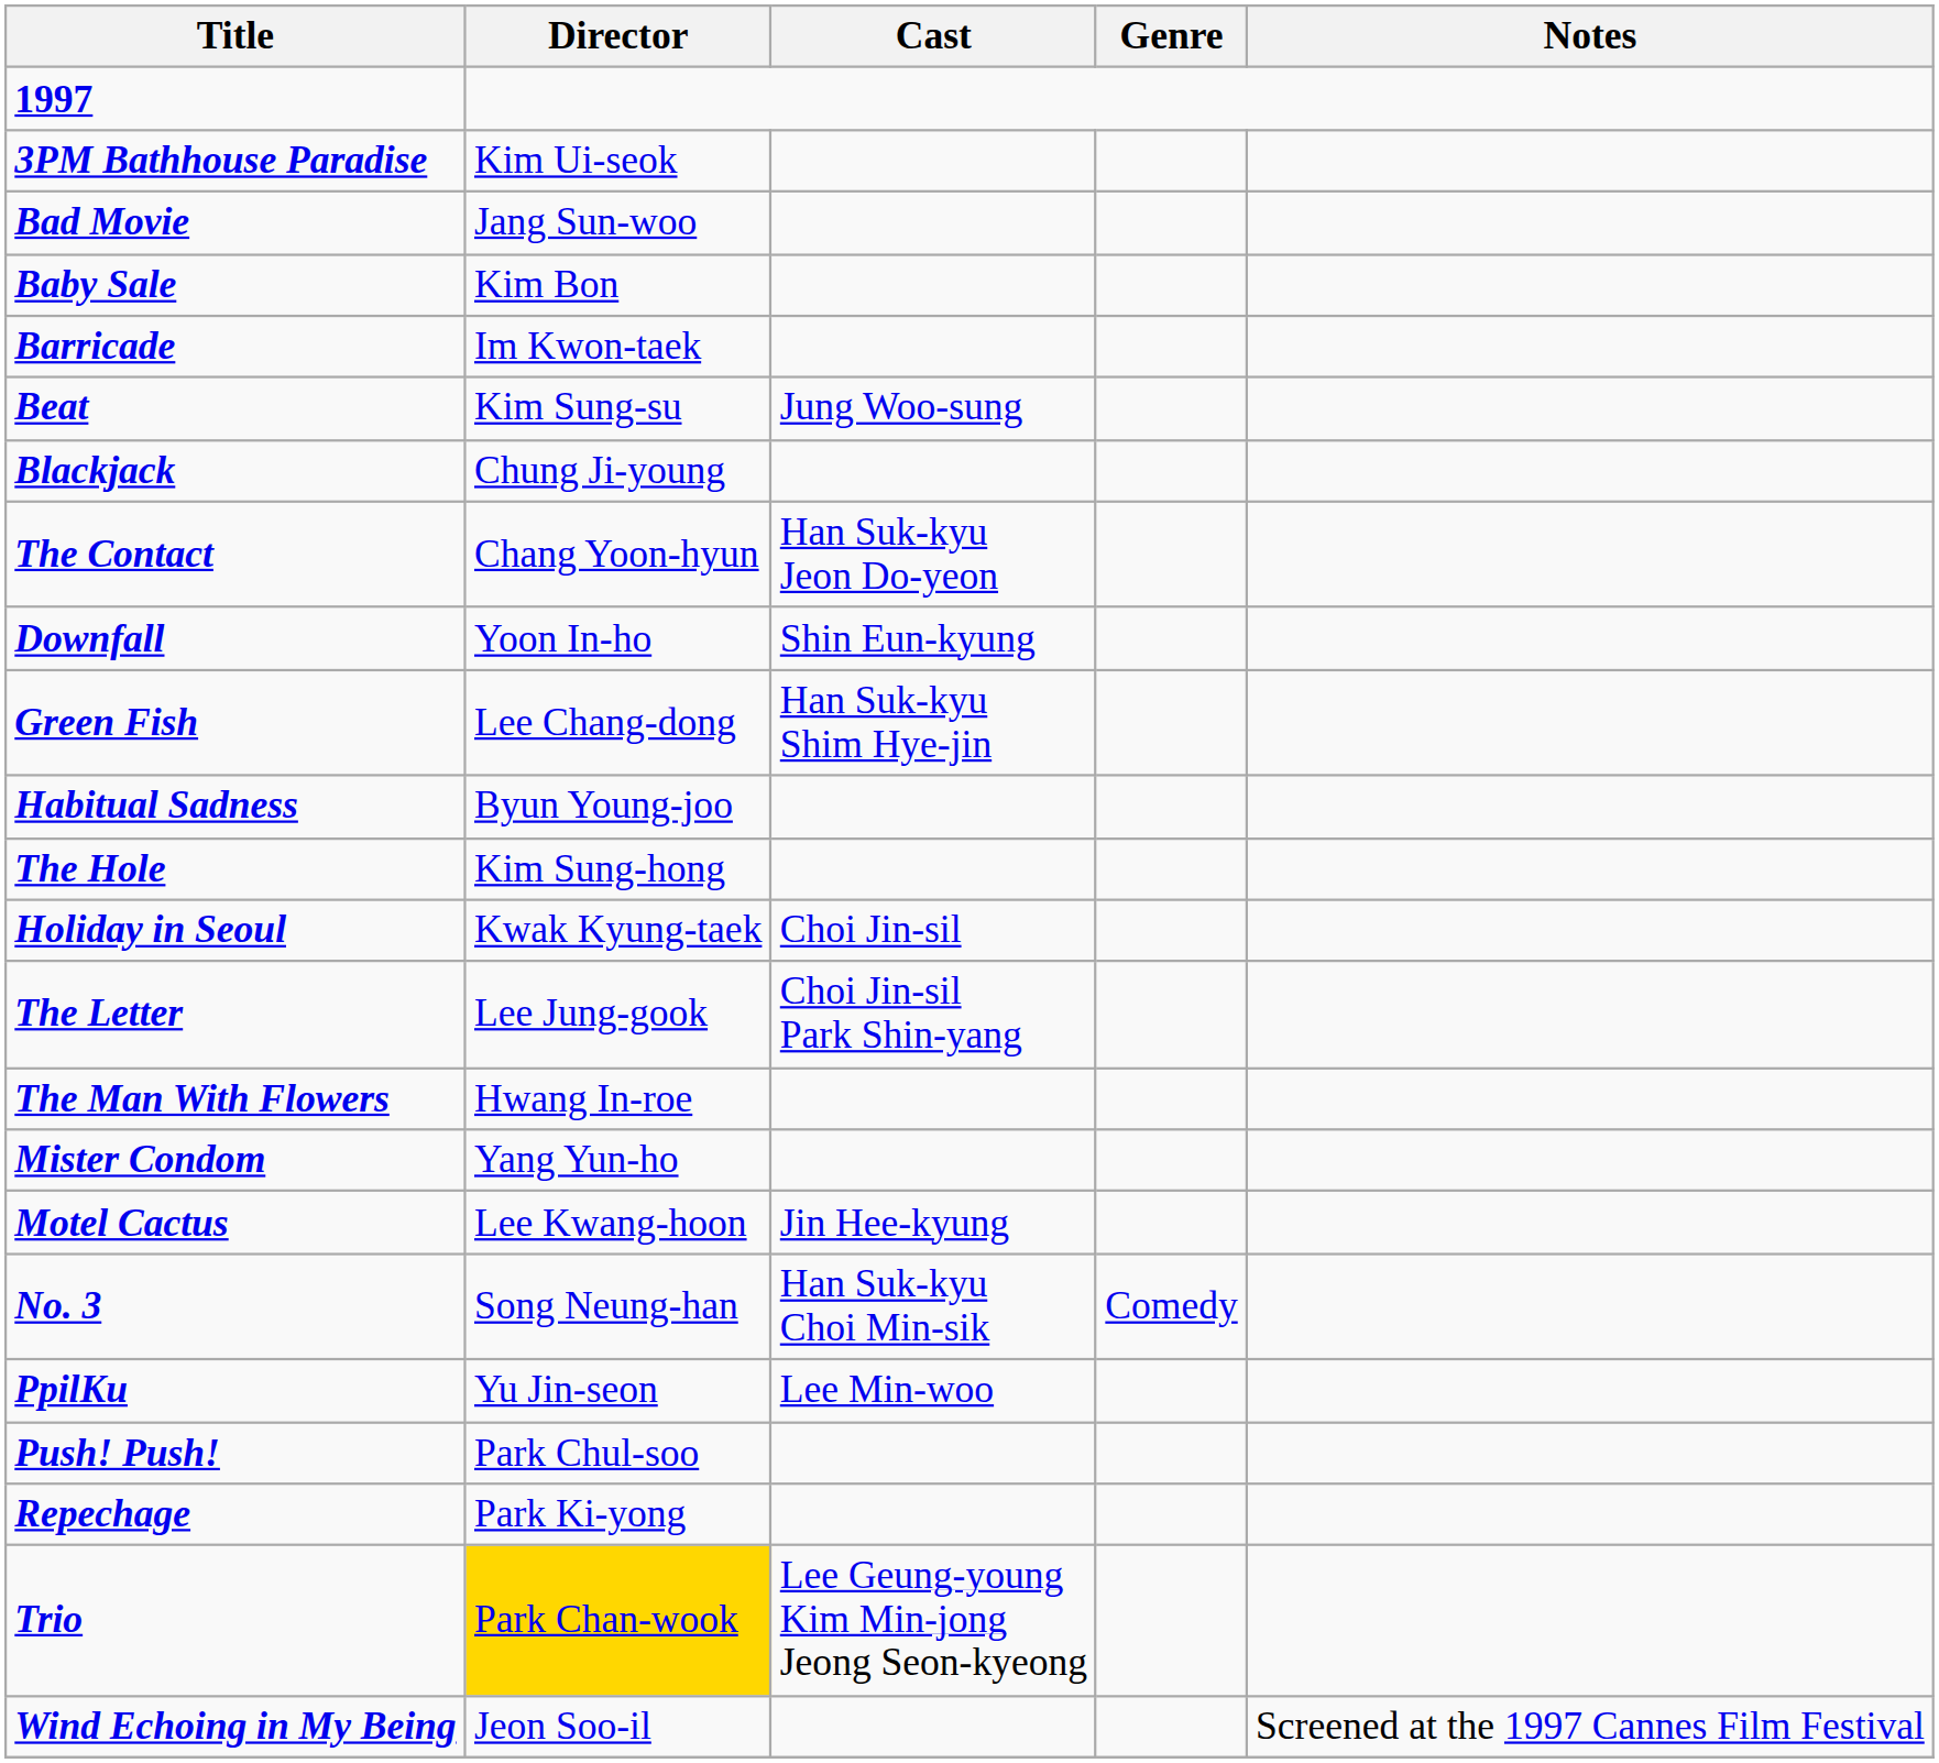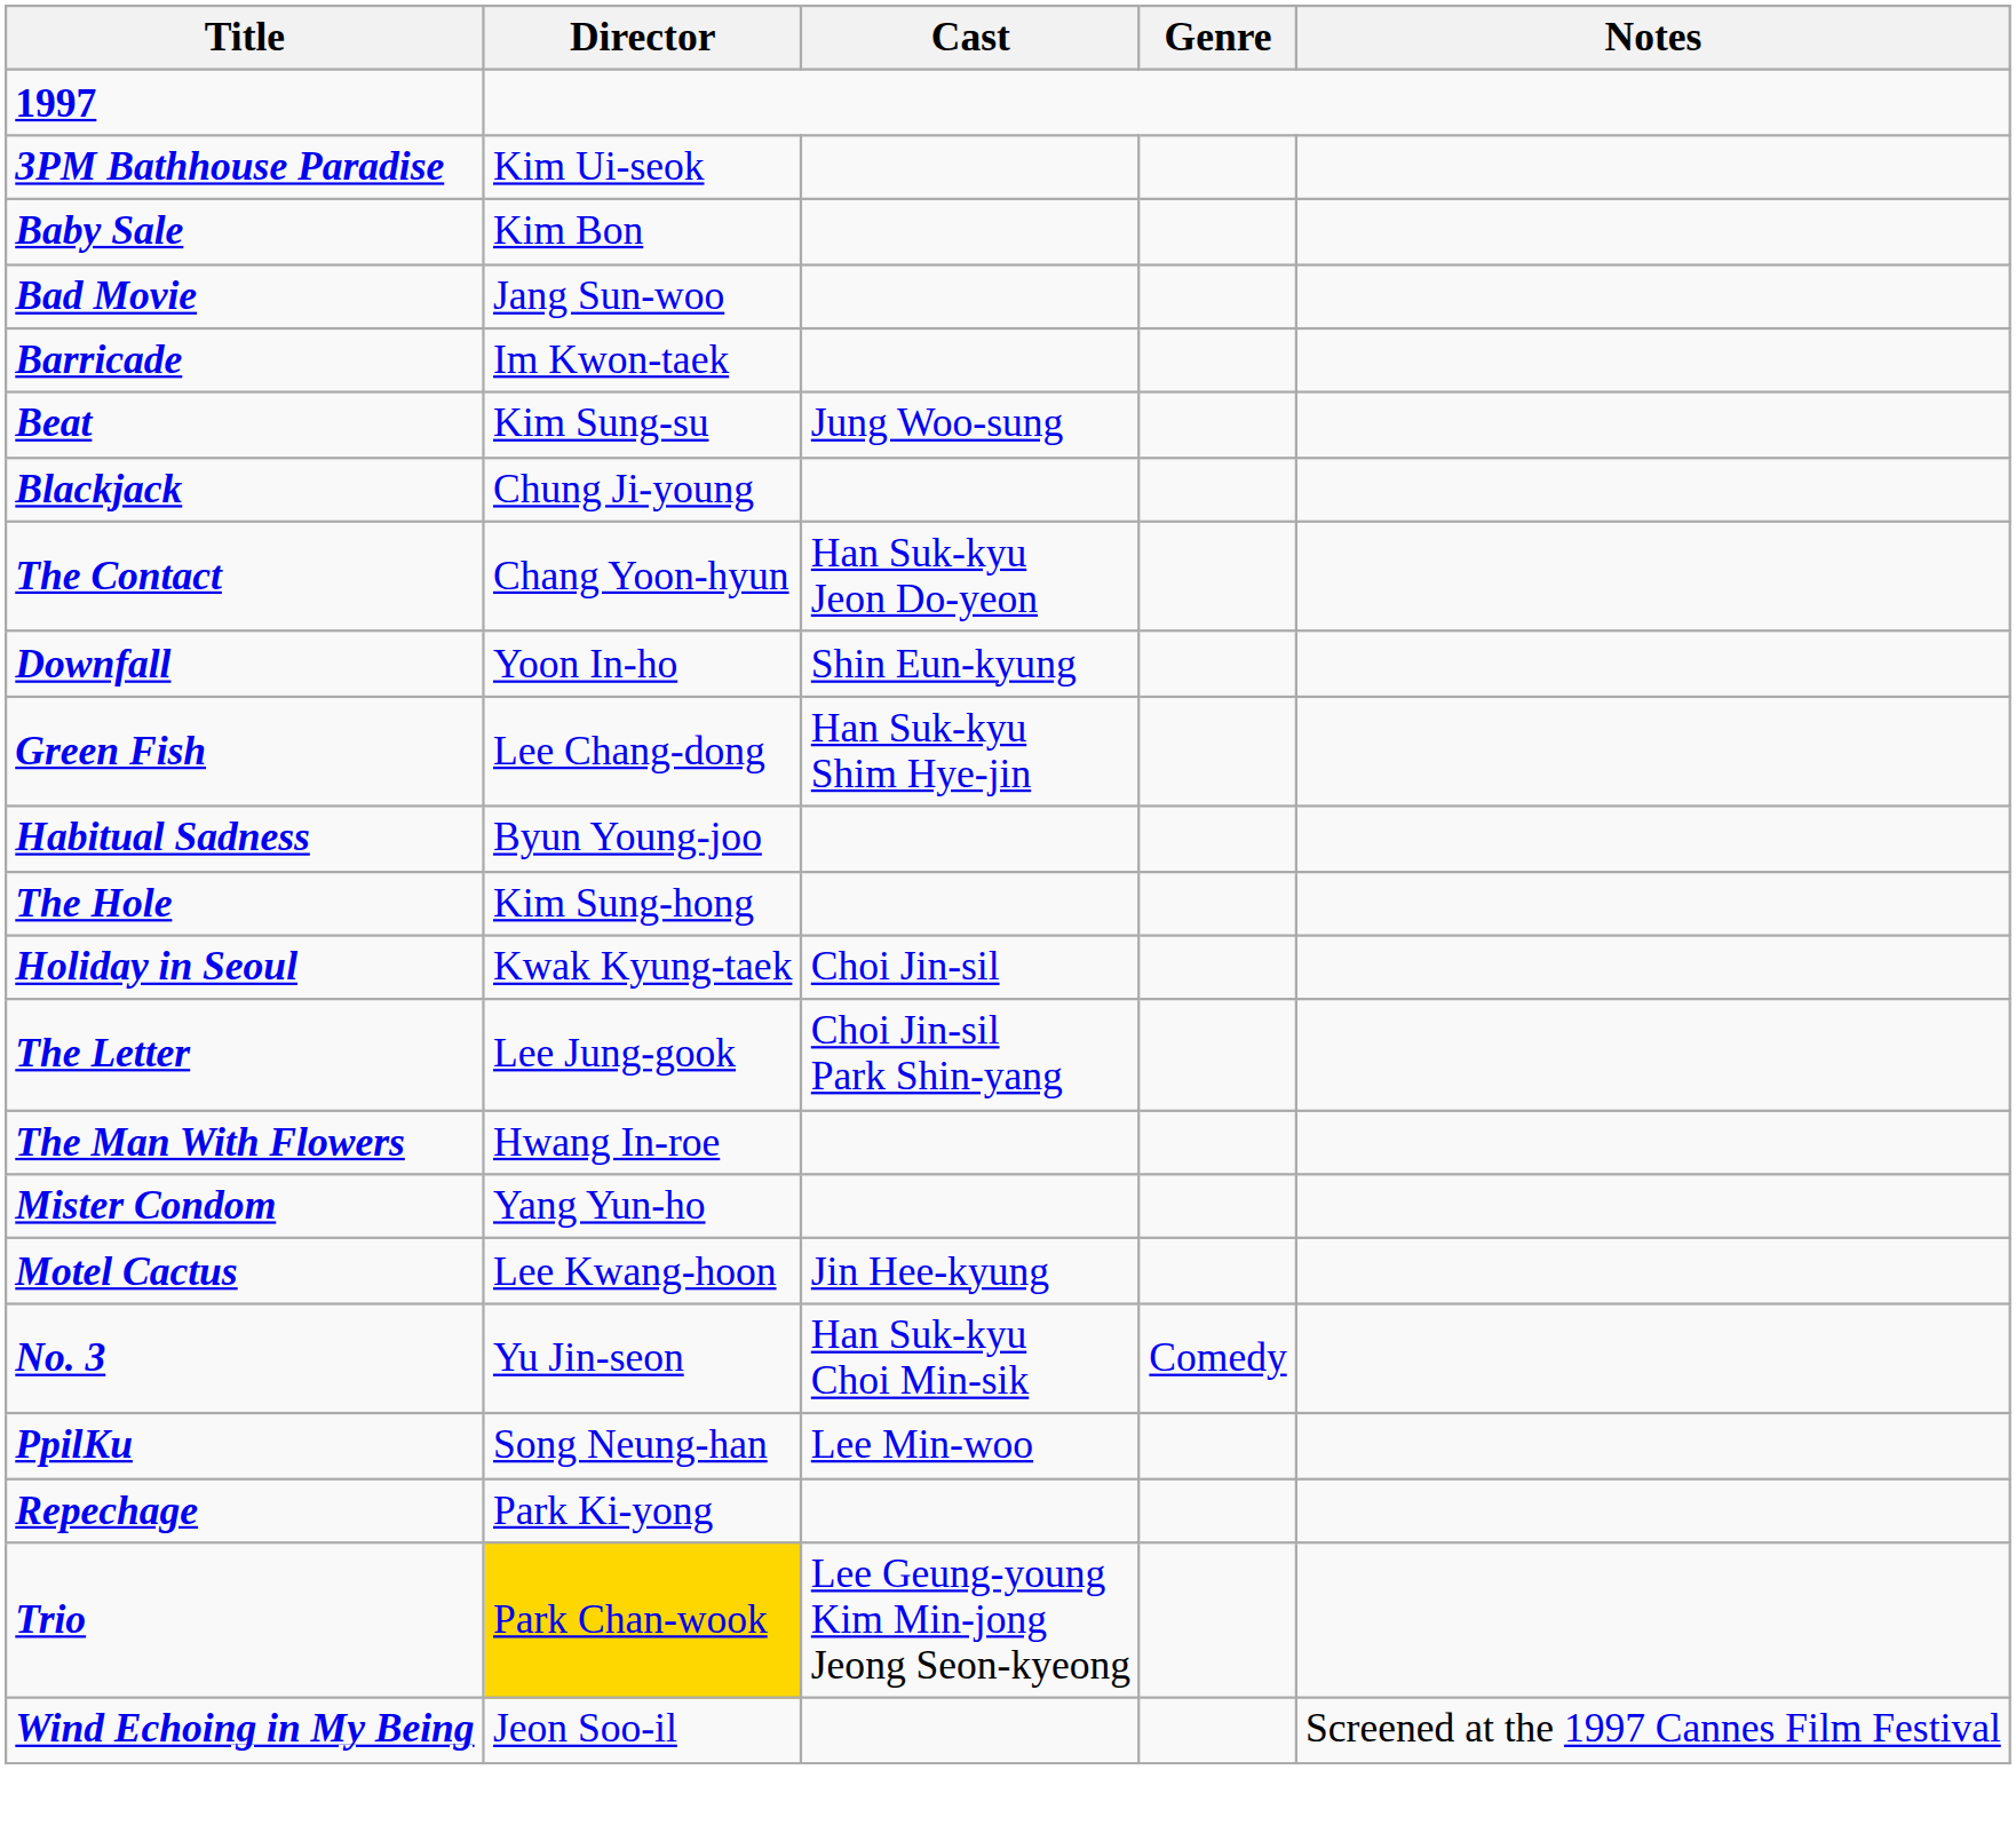rows swapped: Baby Sale <-> Bad Movie
No. 3 | Director: Song Neung-han -> Yu Jin-seon
PpilKu | Director: Yu Jin-seon -> Song Neung-han
- row: Push! Push! | Park Chul-soo
